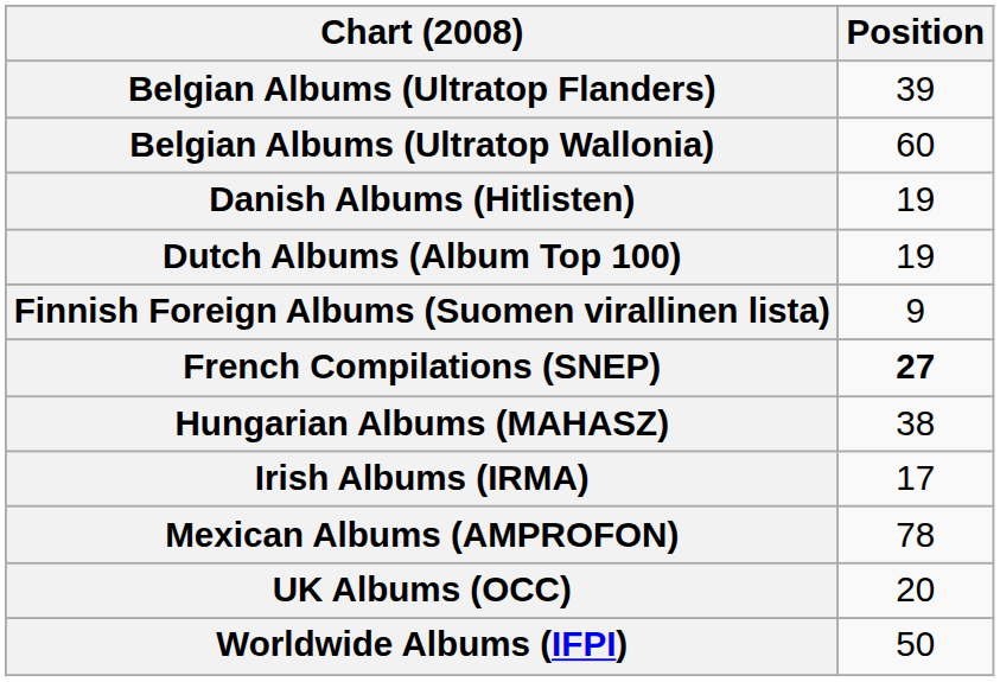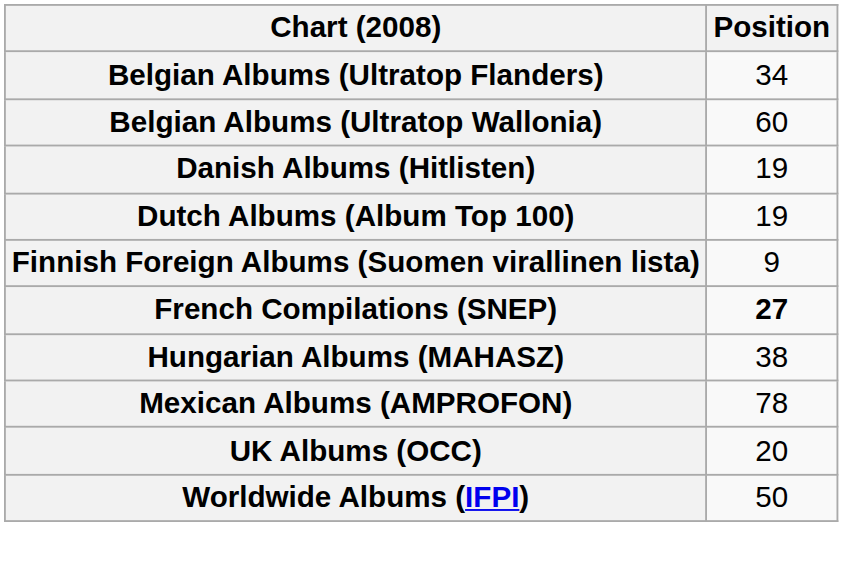Belgian Albums (Ultratop Flanders) | Position: 39 -> 34
- row: Irish Albums (IRMA) | 17
